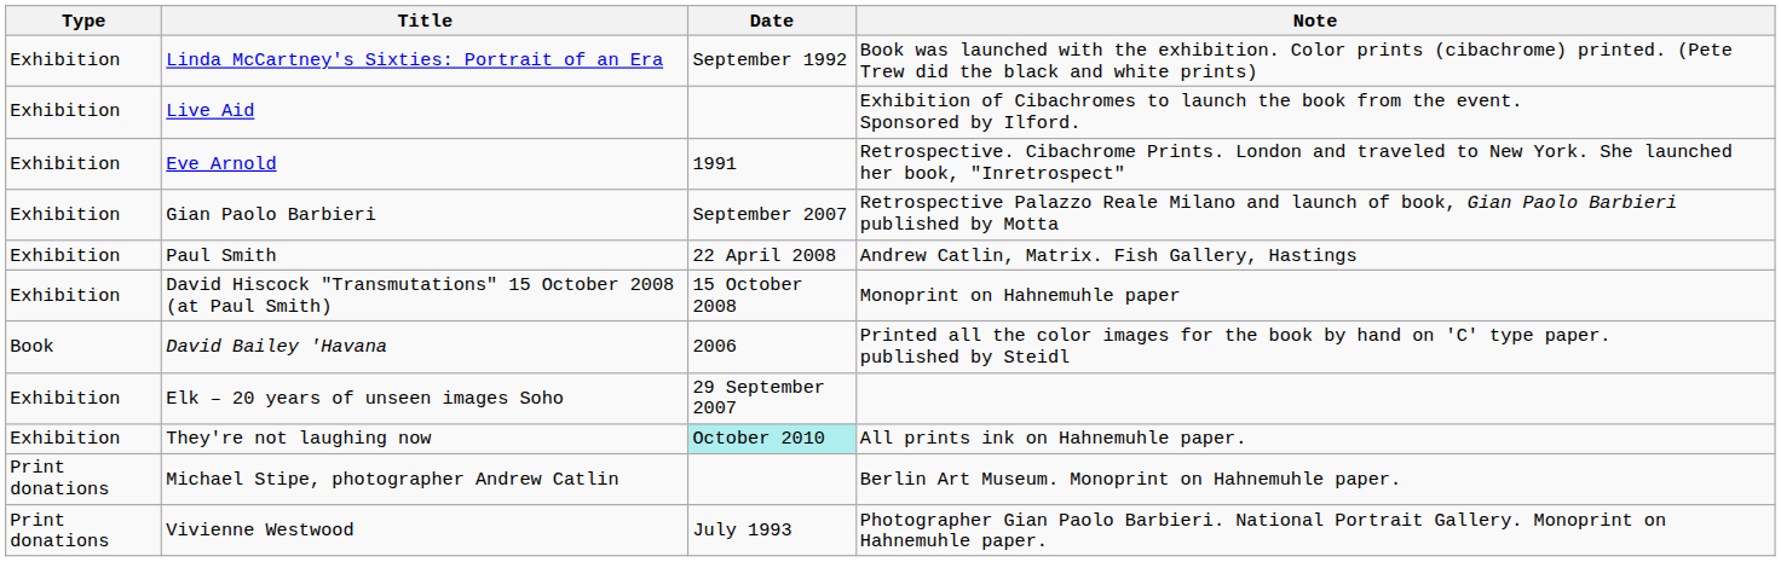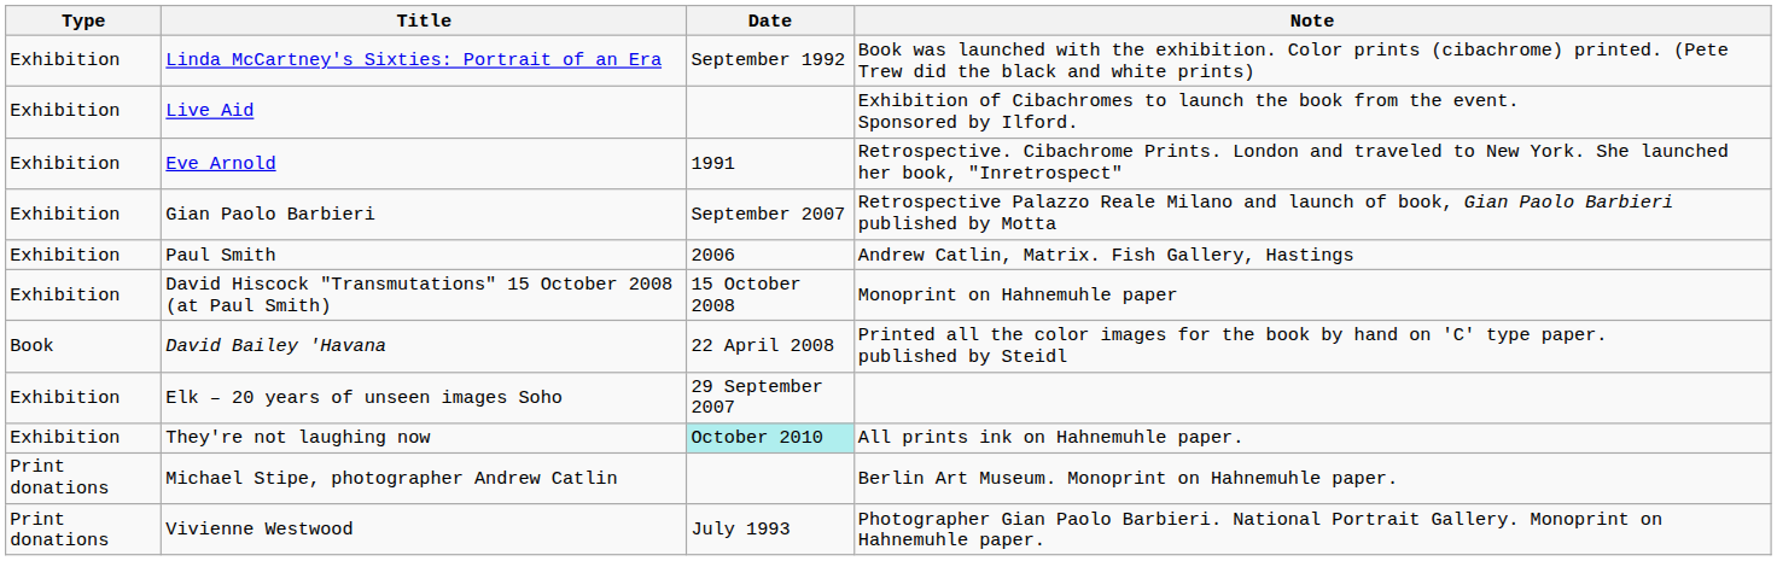Paul Smith | Date: 22 April 2008 -> 2006
David Bailey 'Havana | Date: 2006 -> 22 April 2008
